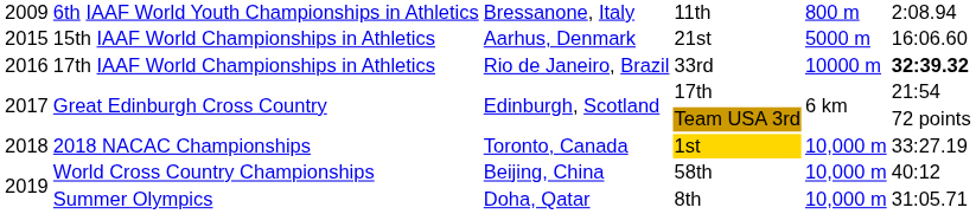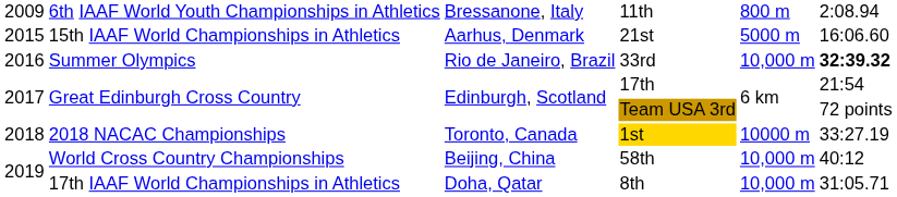33rd | column 2: 17th IAAF World Championships in Athletics -> Summer Olympics
33rd | column 5: 10000 m -> 10,000 m
1st | column 5: 10,000 m -> 10000 m
8th | column 2: Summer Olympics -> 17th IAAF World Championships in Athletics
